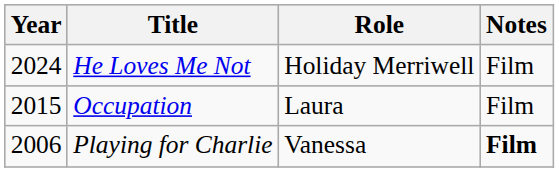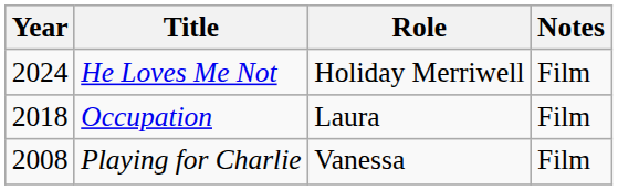Occupation | Year: 2015 -> 2018
Playing for Charlie | Year: 2006 -> 2008
Playing for Charlie | Notes: bold -> normal
